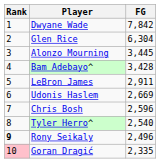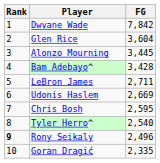Glen Rice | FG: 6,304 -> 3,604
LeBron James | FG: 2,911 -> 2,711
Chris Bosh | FG: 2,596 -> 2,595
Goran Dragić | Rank: pink background -> no background
